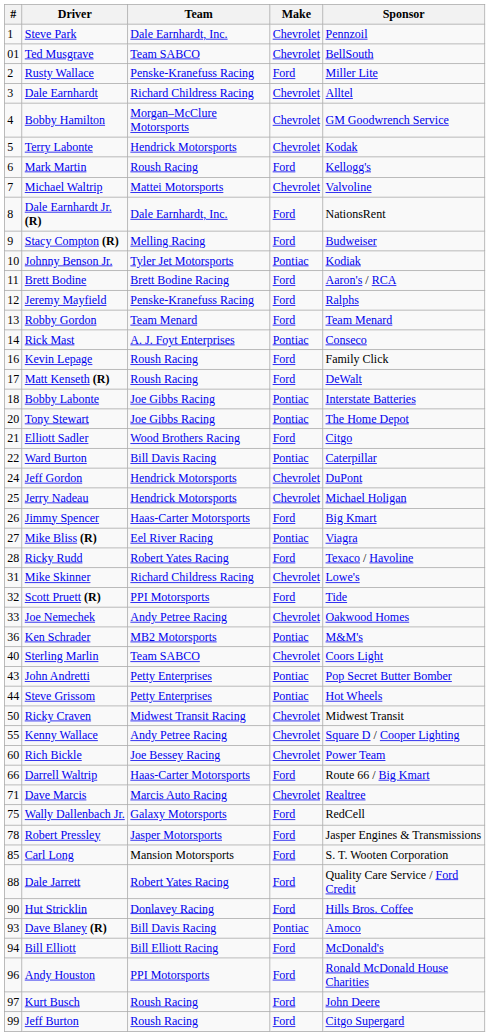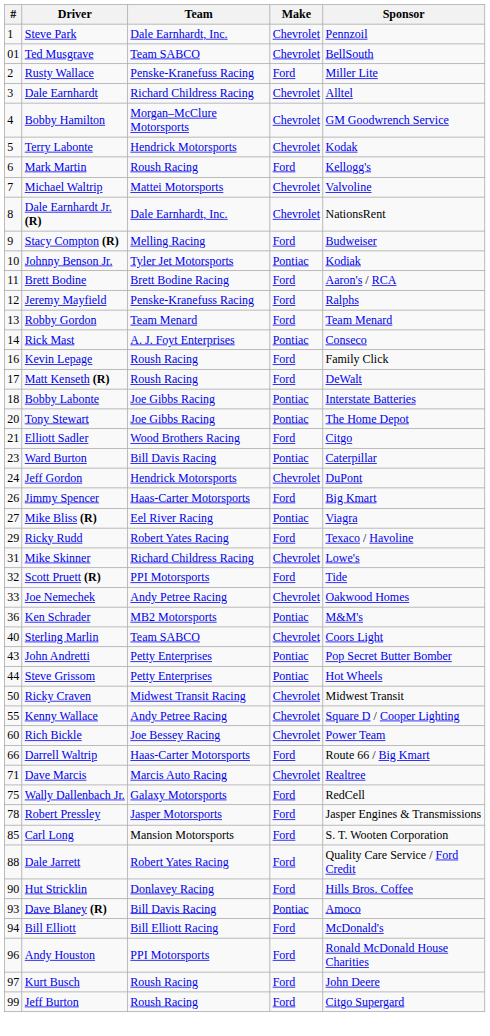Dale Earnhardt Jr. (R) | Make: Ford -> Chevrolet
Ward Burton | #: 22 -> 23
- row: 25 | Jerry Nadeau | Hendrick Motorsports | Chevrolet | Michael Holigan
Ricky Rudd | #: 28 -> 29
